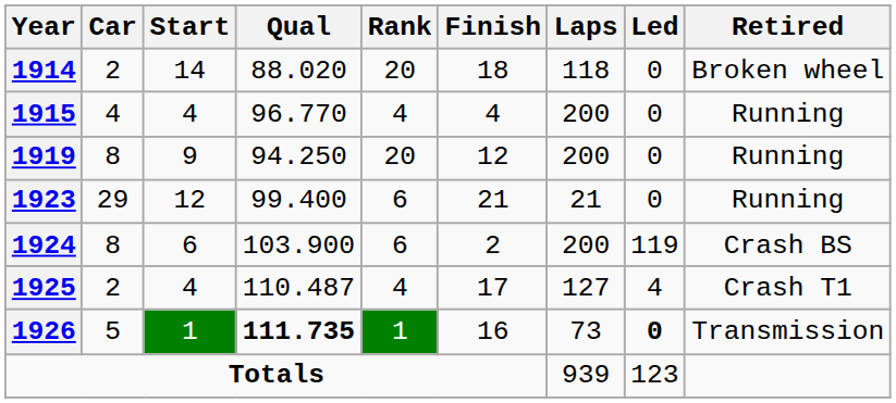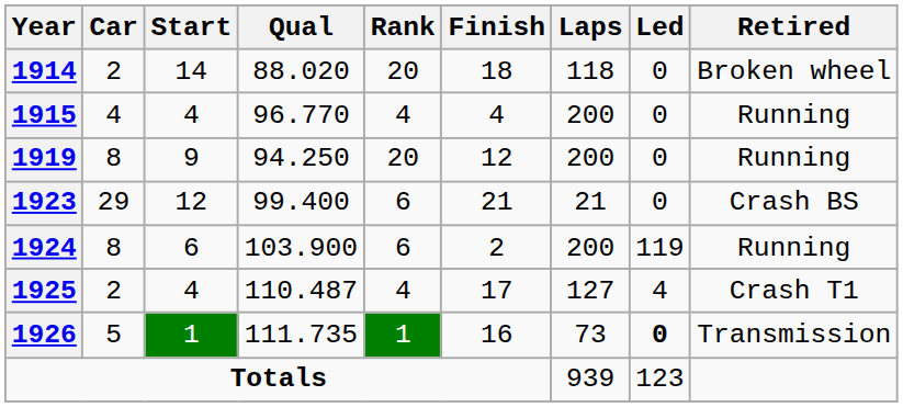1923 | Retired: Running -> Crash BS
1924 | Retired: Crash BS -> Running
1926 | Qual: bold -> normal
